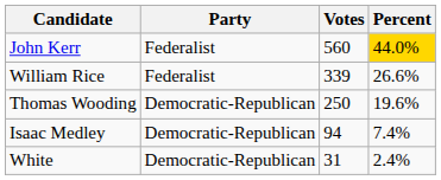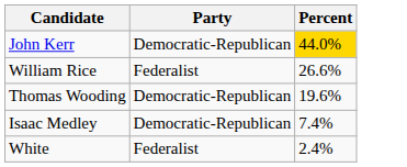- column: Votes | 560 | 339 | 250 | 94 | 31
John Kerr | Party: Federalist -> Democratic-Republican
White | Party: Democratic-Republican -> Federalist
